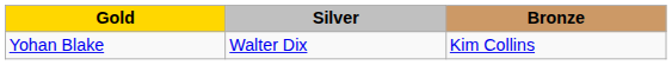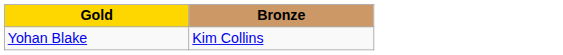- column: Silver | Walter Dix
